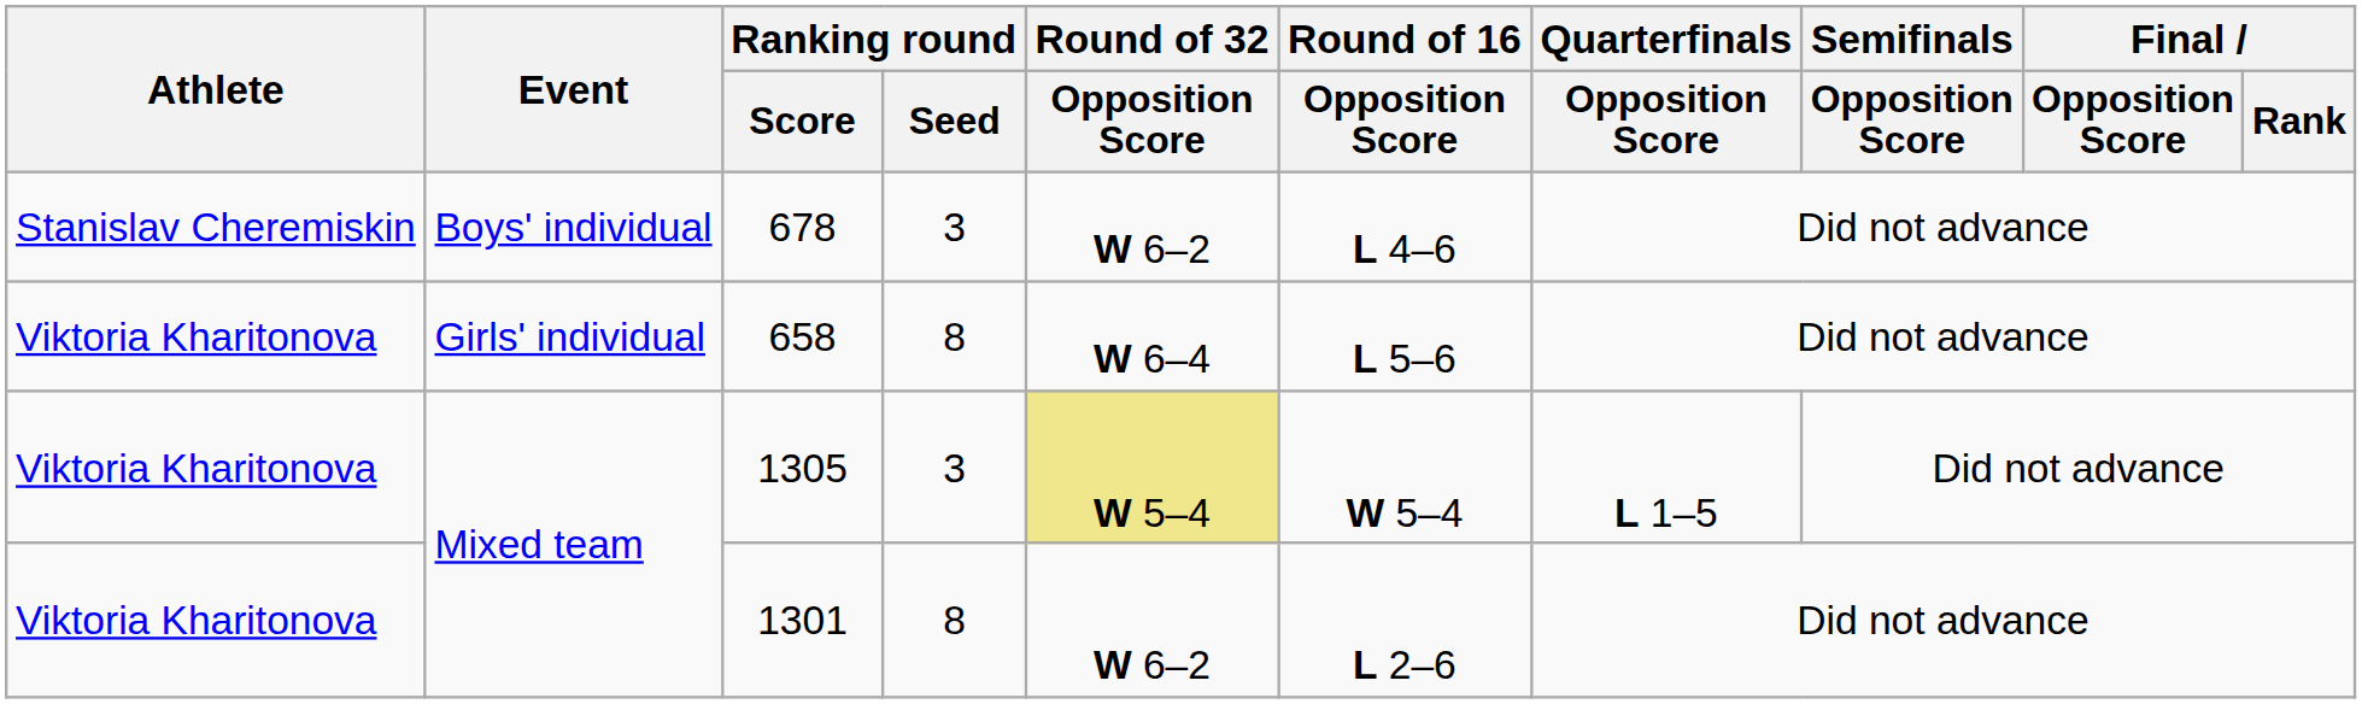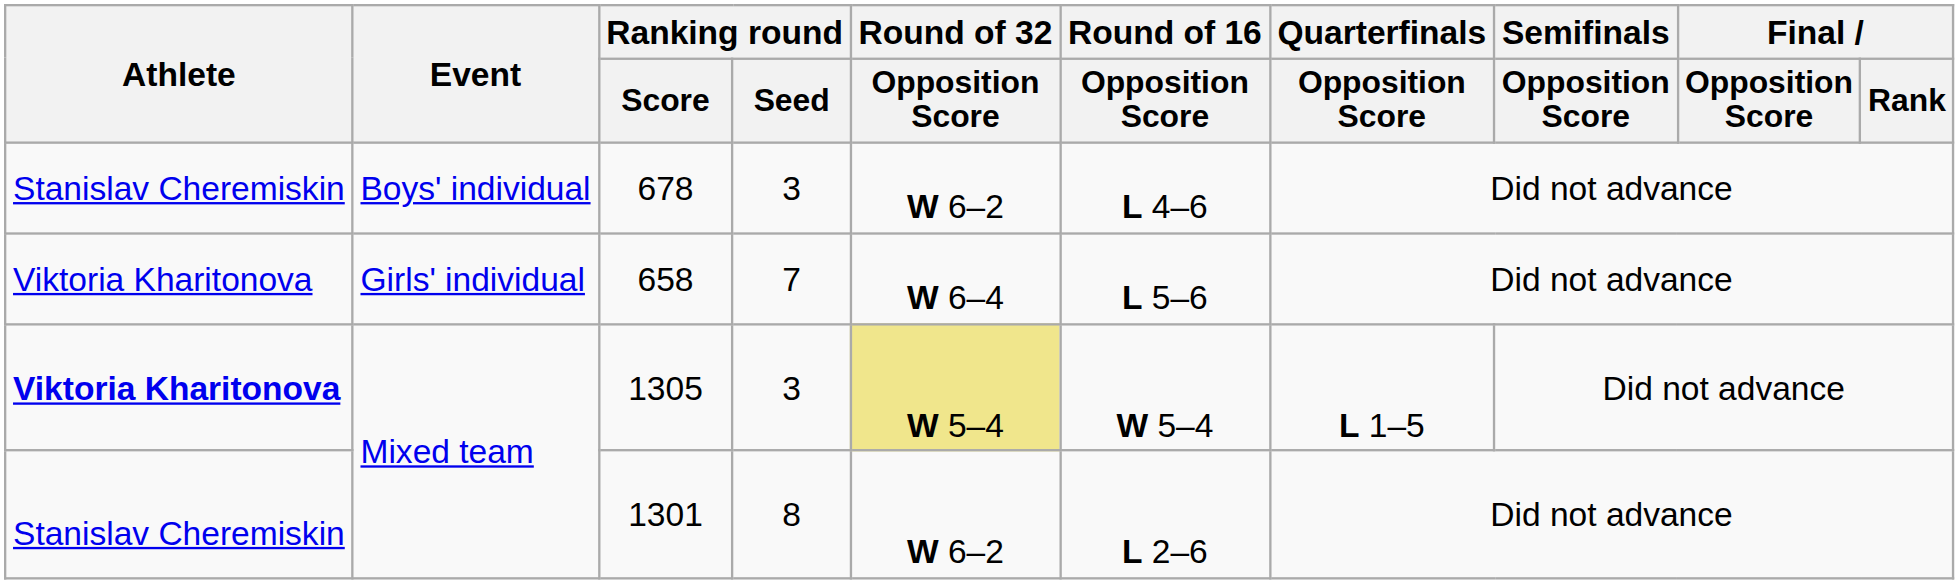658 | Ranking round / Seed: 8 -> 7
1305 | Athlete: normal -> bold
1301 | Athlete: Viktoria Kharitonova -> Stanislav Cheremiskin
